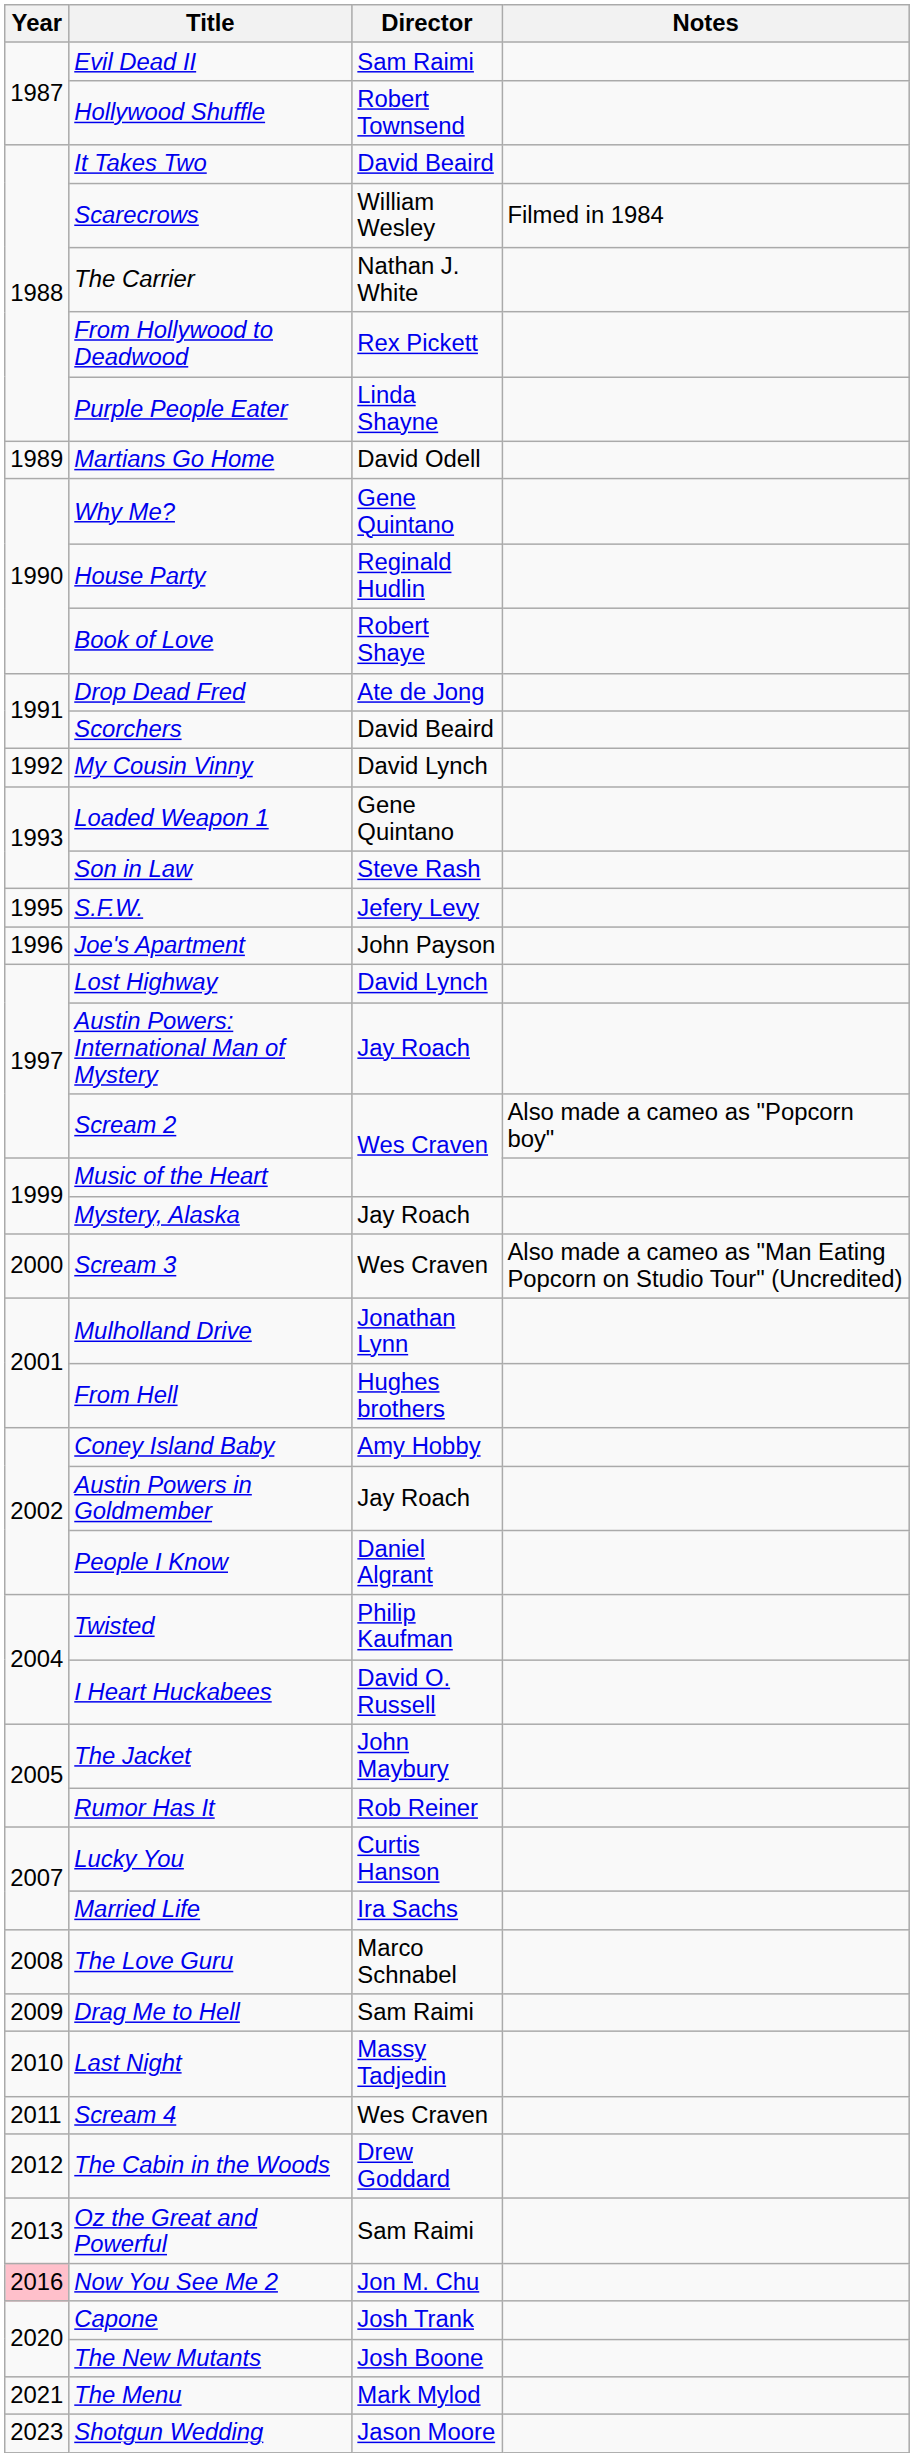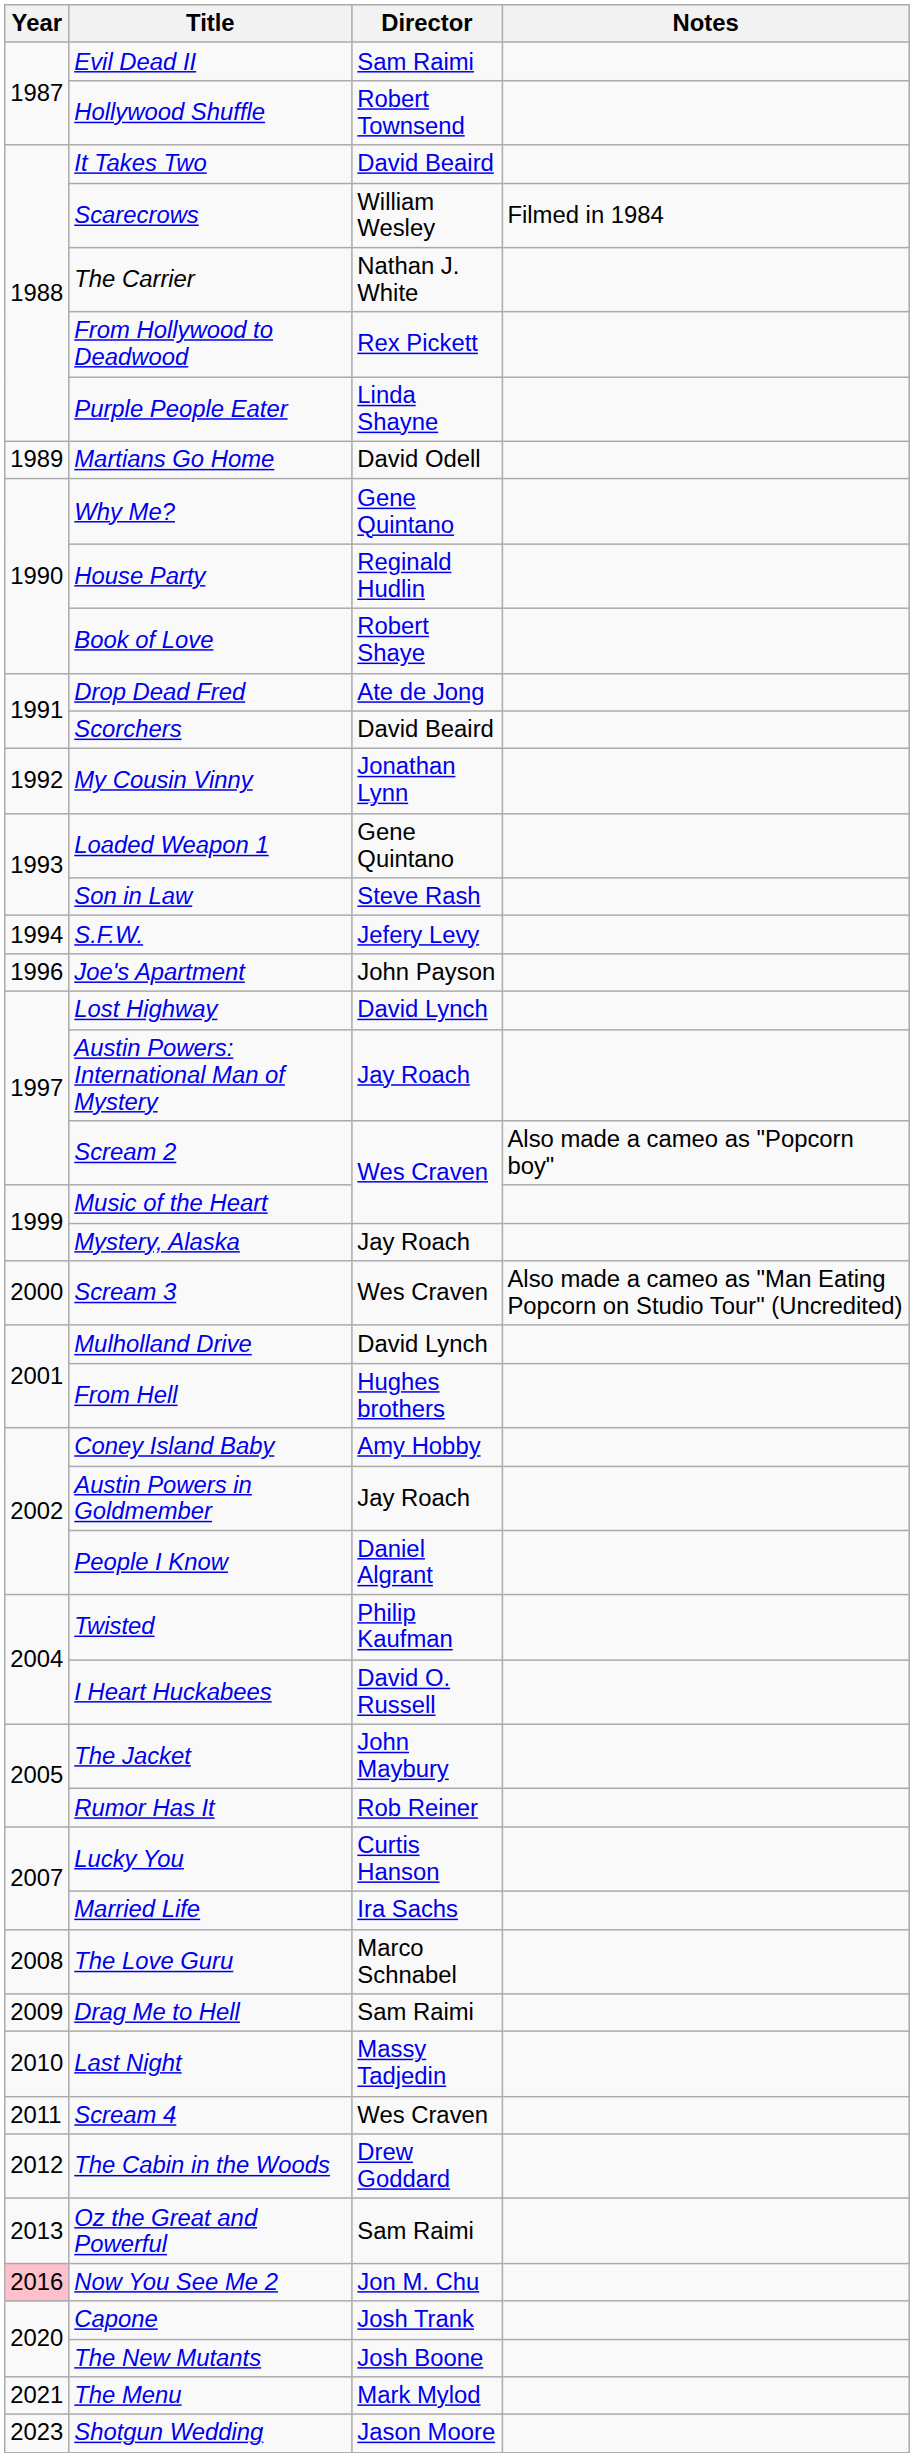My Cousin Vinny | Director: David Lynch -> Jonathan Lynn
S.F.W. | Year: 1995 -> 1994
Mulholland Drive | Director: Jonathan Lynn -> David Lynch
